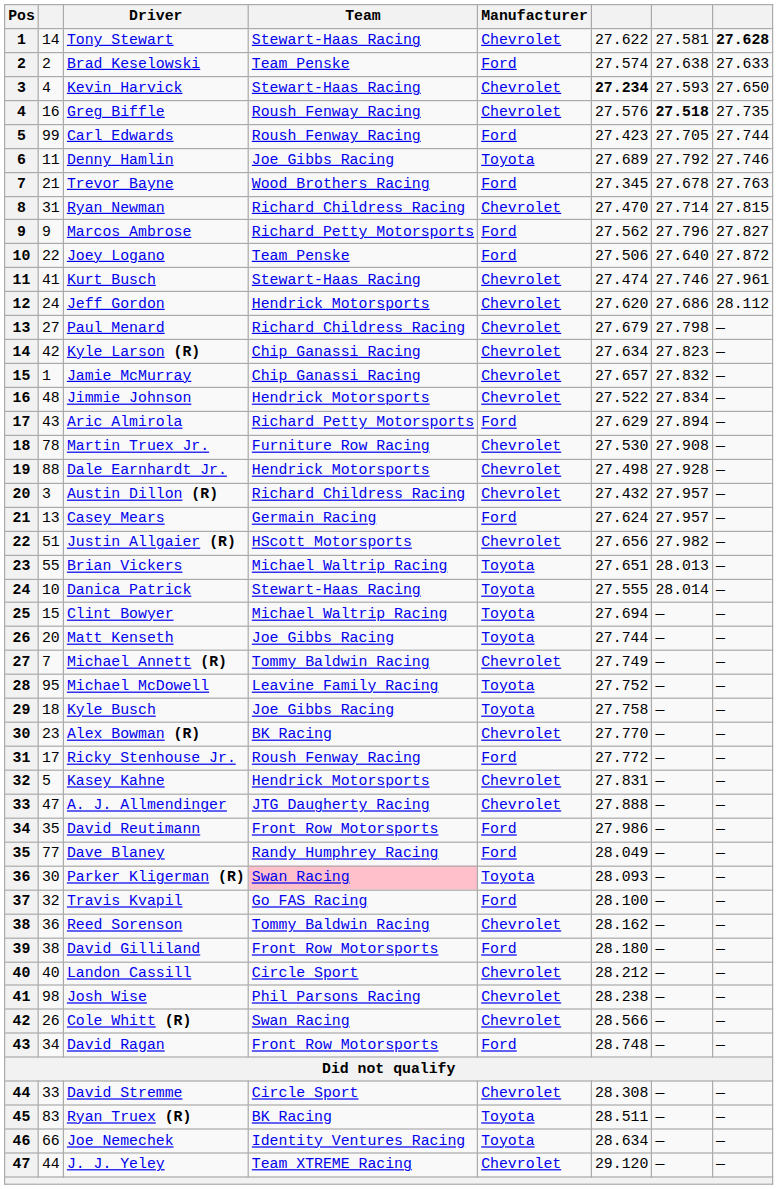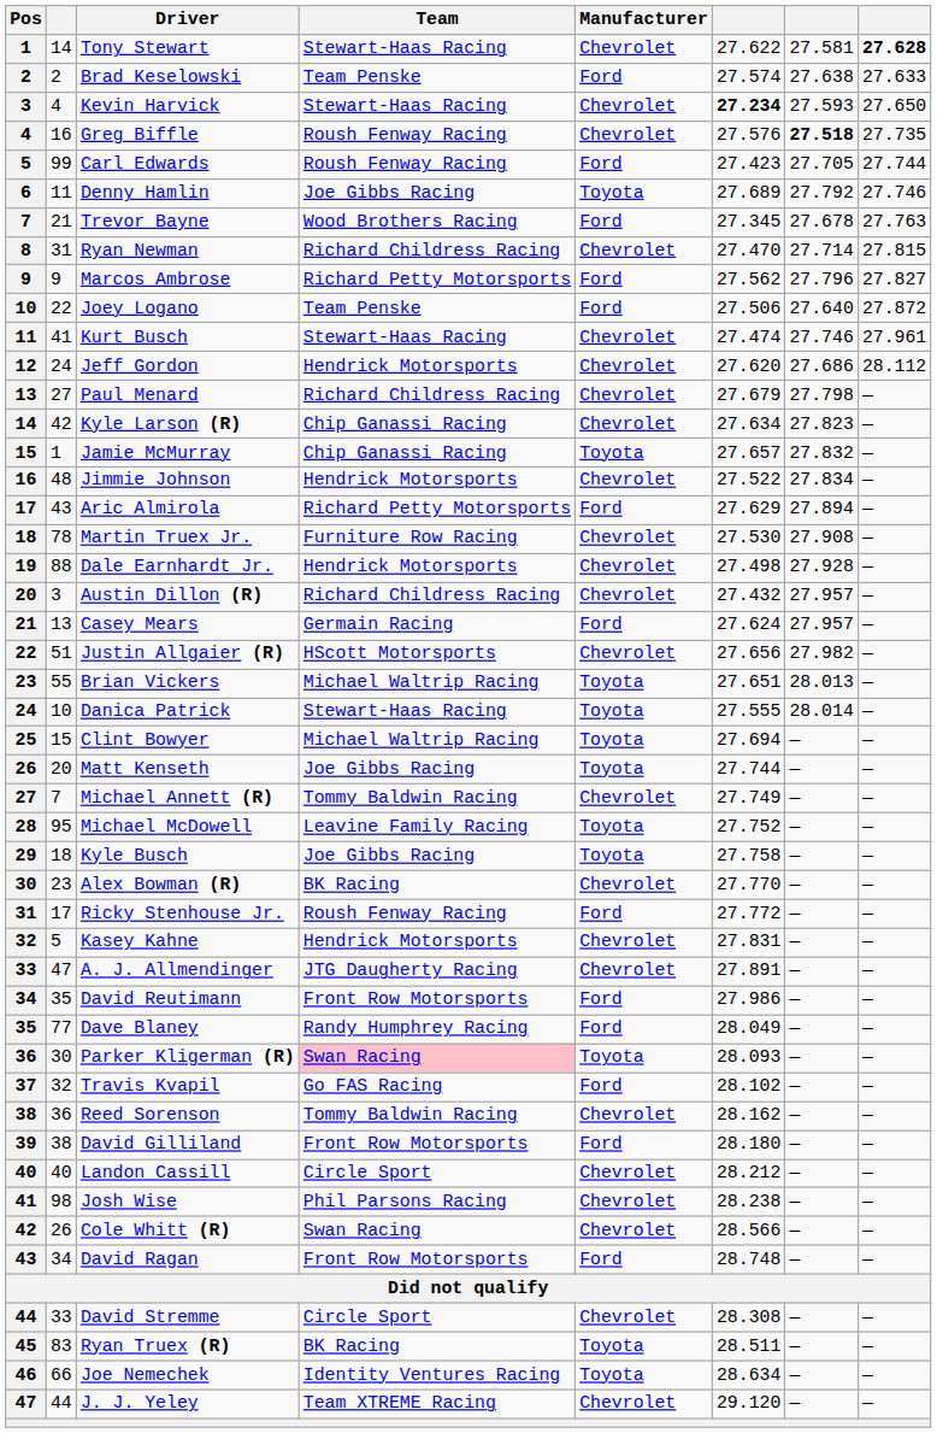Jamie McMurray | Manufacturer: Chevrolet -> Toyota
A. J. Allmendinger | column 6: 27.888 -> 27.891
Travis Kvapil | column 6: 28.100 -> 28.102
